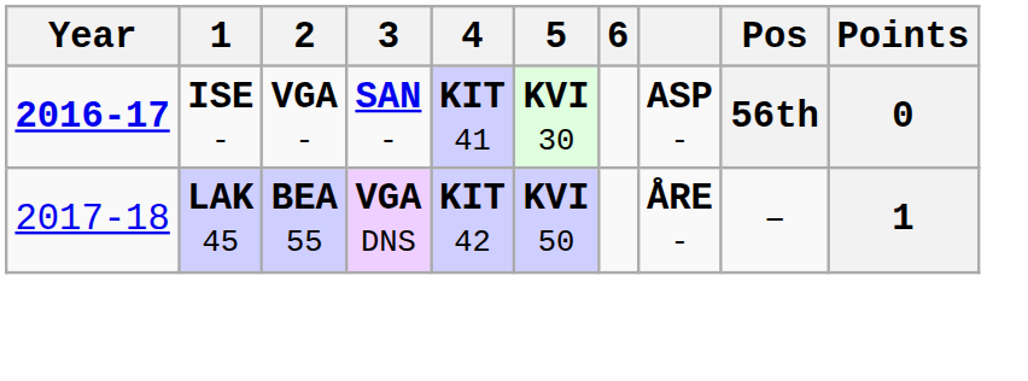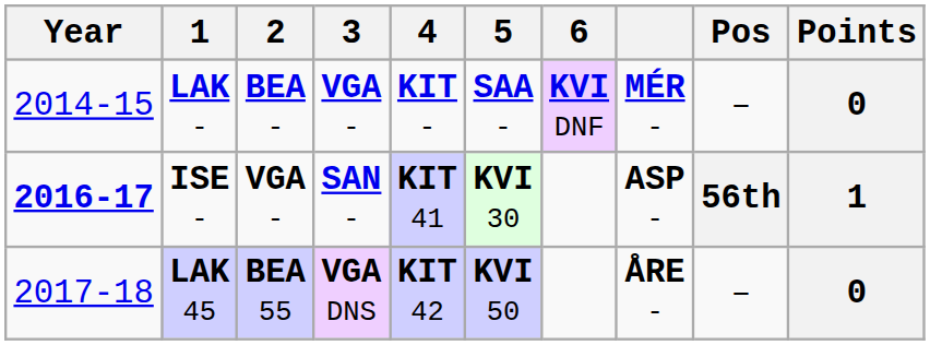+ row: 2014-15 | LAK - | BEA - | VGA - | KIT - | SAA - | KVI DNF | MÉR - | – | 0
ISE - | Points: 0 -> 1
LAK 45 | Points: 1 -> 0
